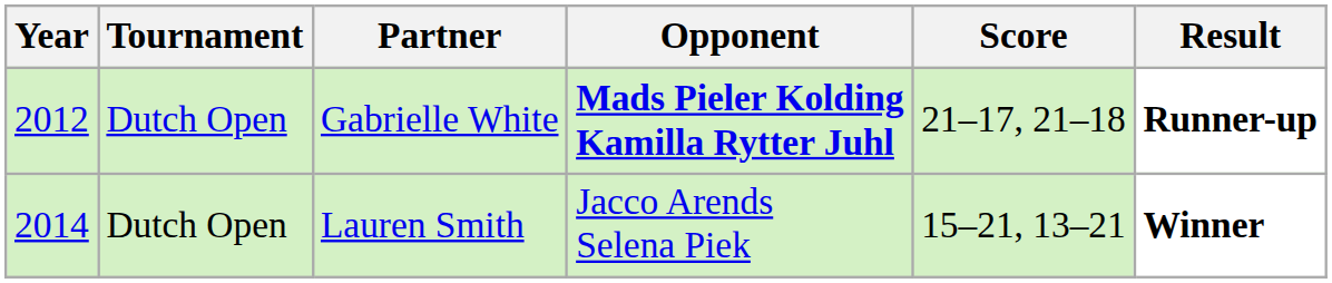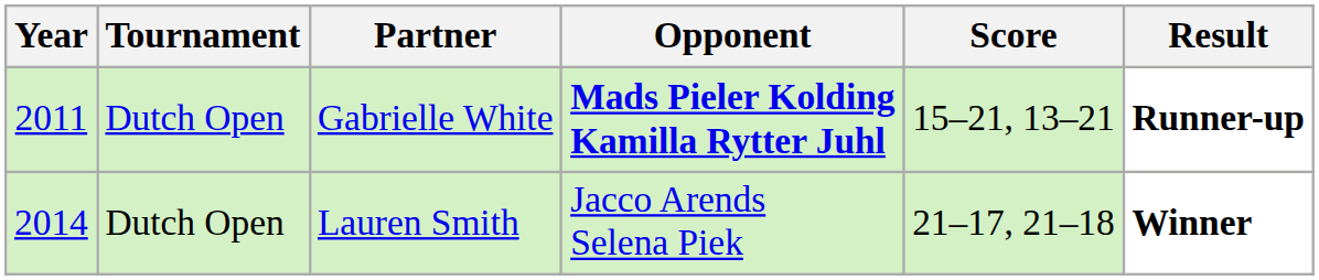Gabrielle White | Year: 2012 -> 2011
Gabrielle White | Score: 21–17, 21–18 -> 15–21, 13–21
Lauren Smith | Score: 15–21, 13–21 -> 21–17, 21–18
